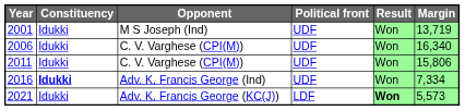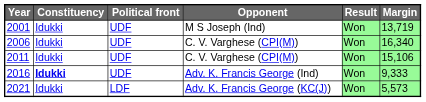columns swapped: Political front <-> Opponent
2011 | Margin: 15,806 -> 15,106
2016 | Margin: 7,334 -> 9,333
2021 | Result: bold -> normal
